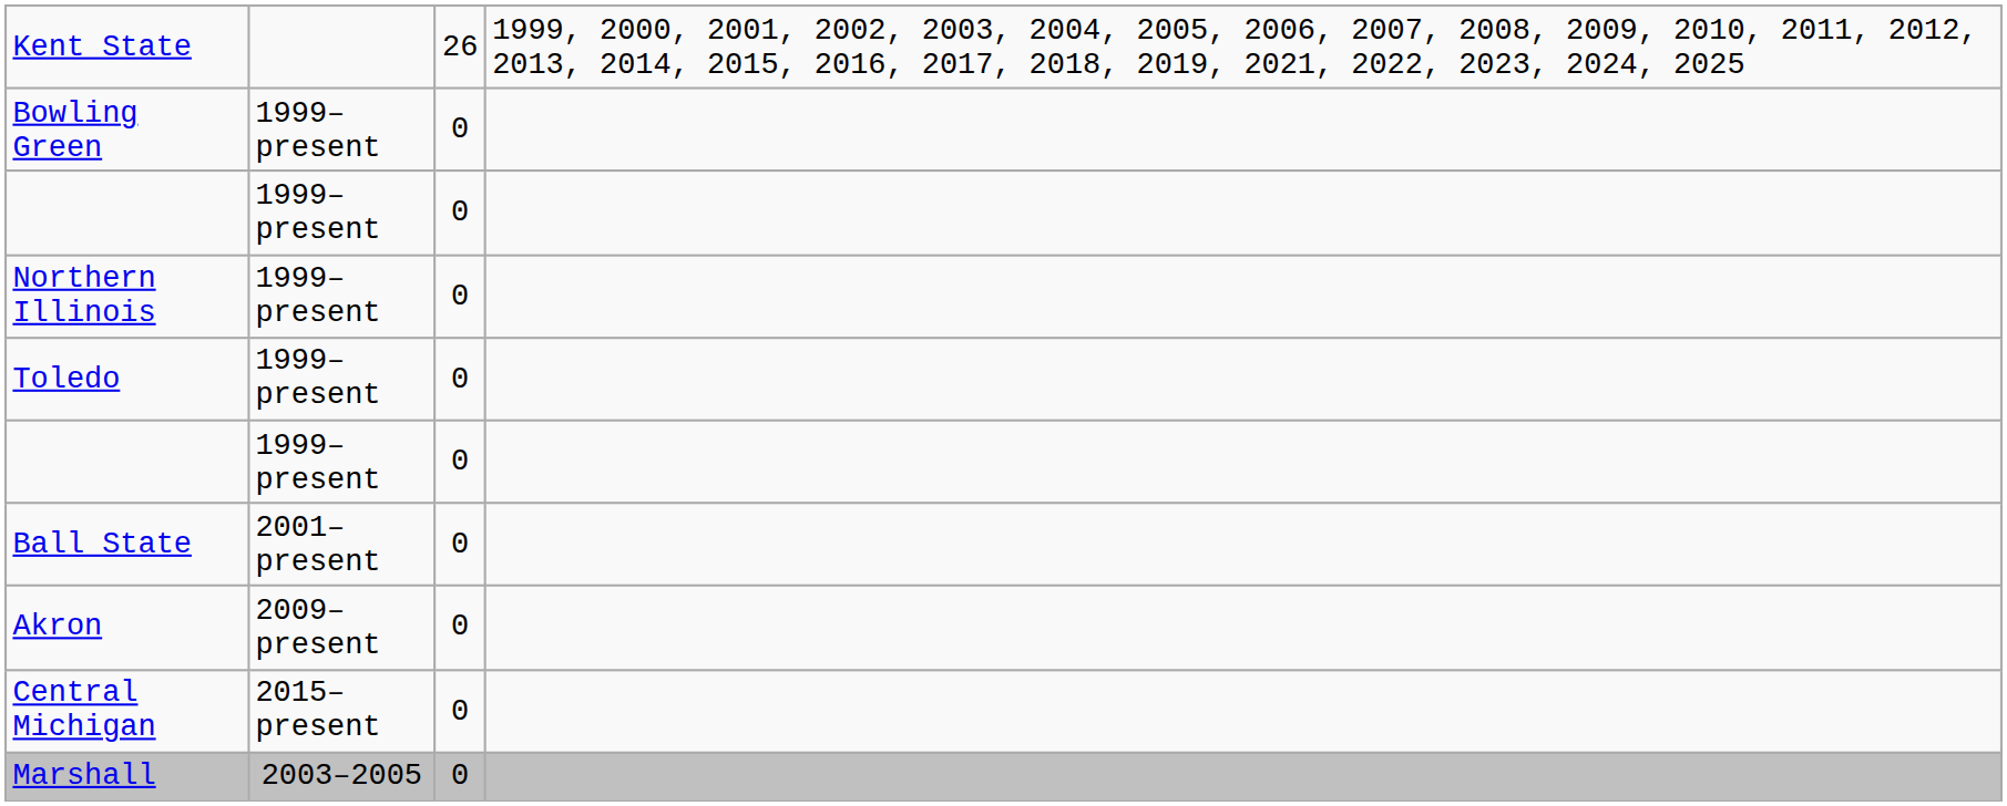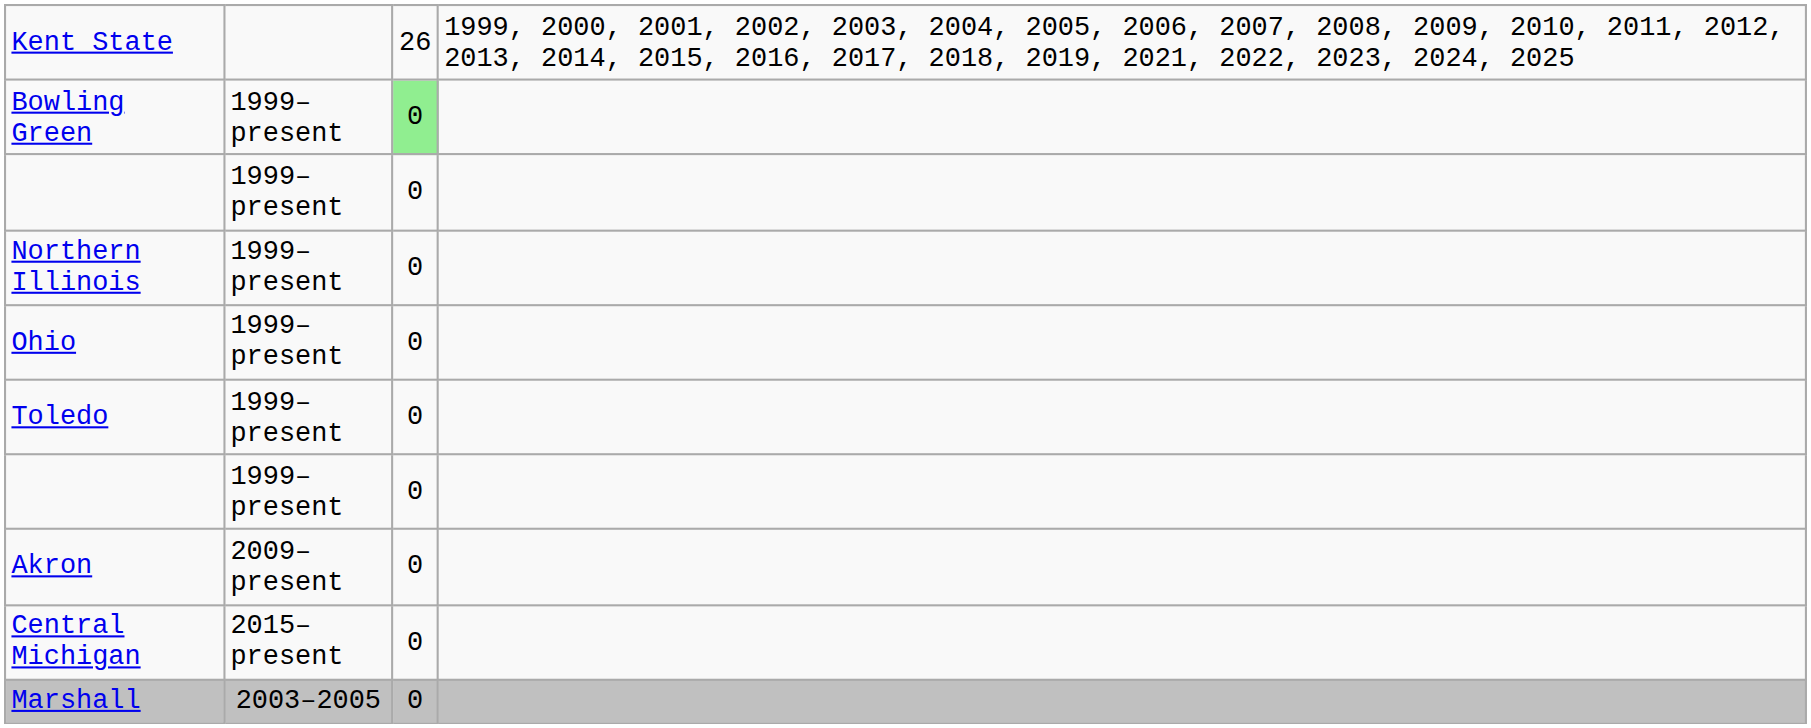Bowling Green | column 3: no background -> lightgreen background
+ row: Ohio | 1999–present | 0
- row: Ball State | 2001–present | 0
